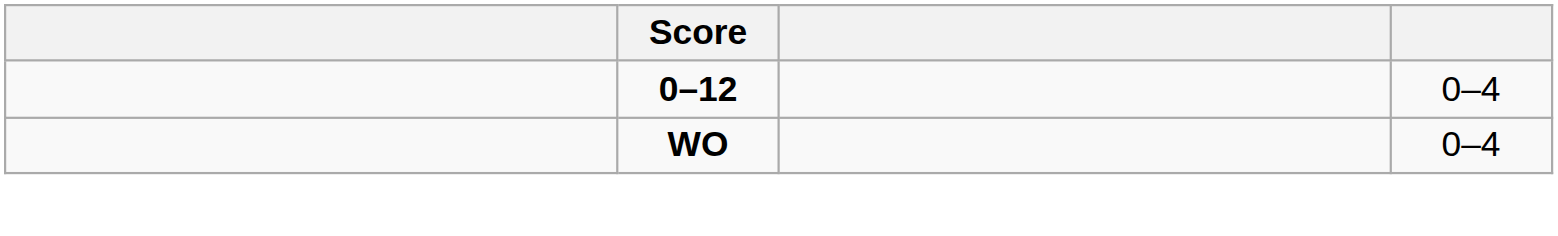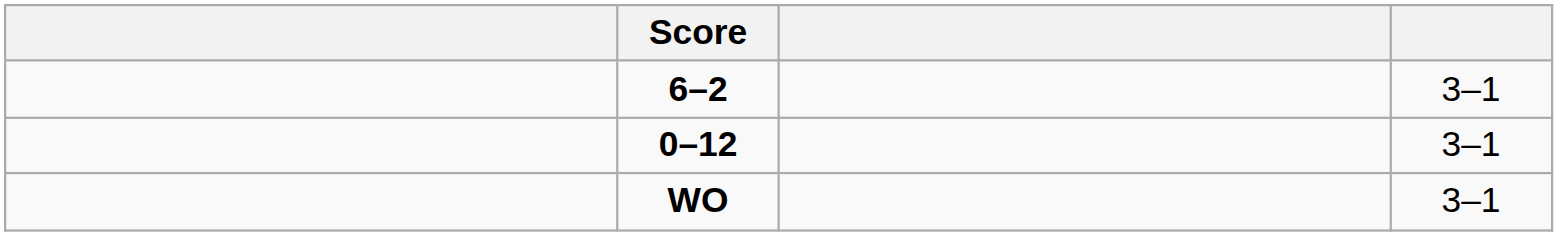+ row: 6–2 | 3–1
0–12 | column 4: 0–4 -> 3–1
WO | column 4: 0–4 -> 3–1
